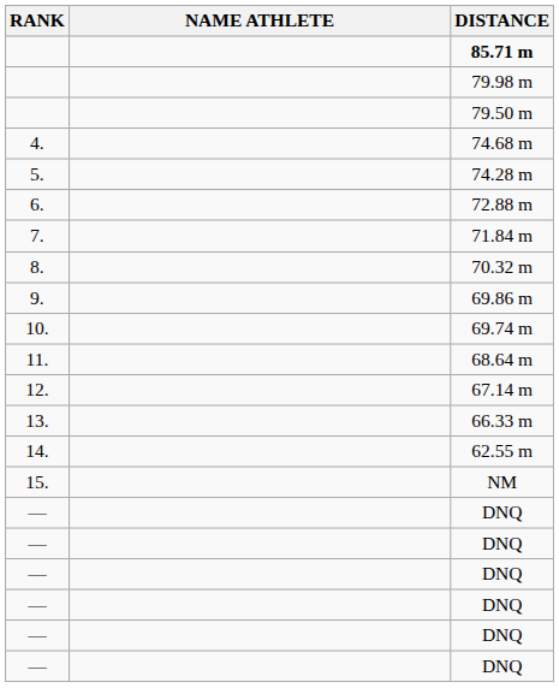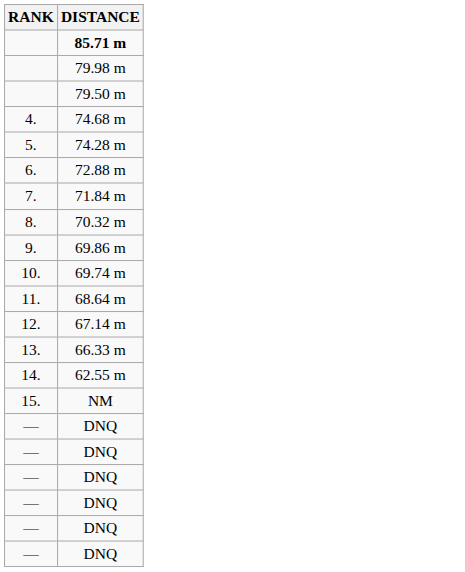- column: NAME ATHLETE
